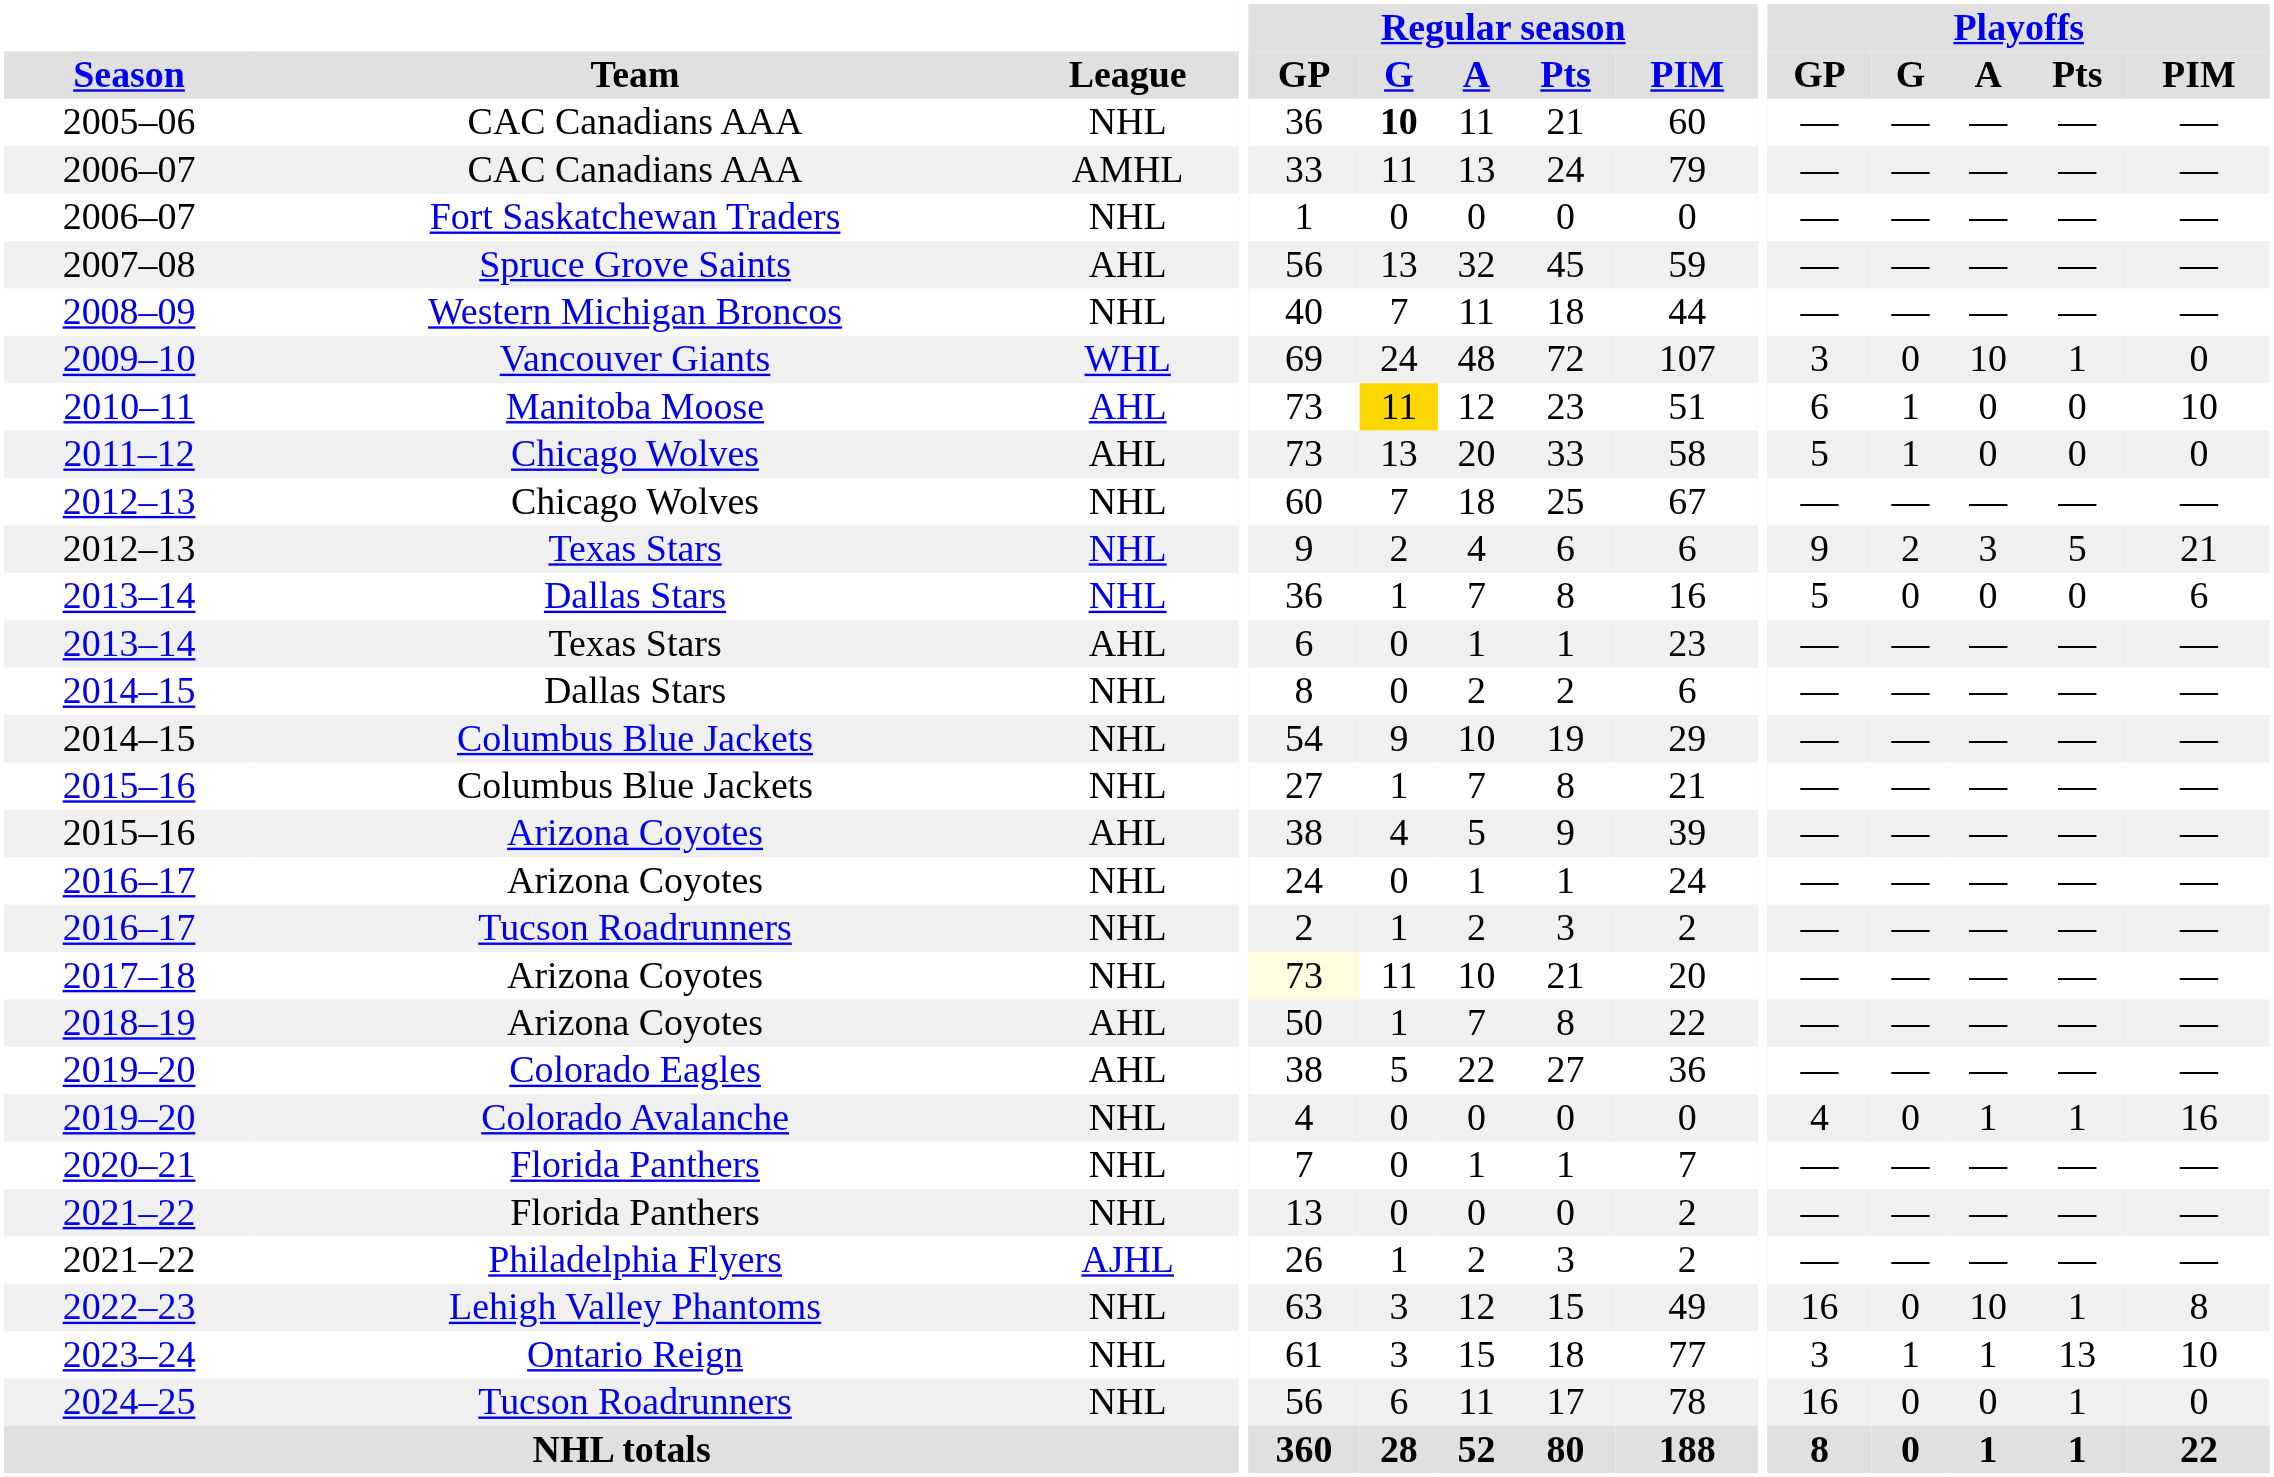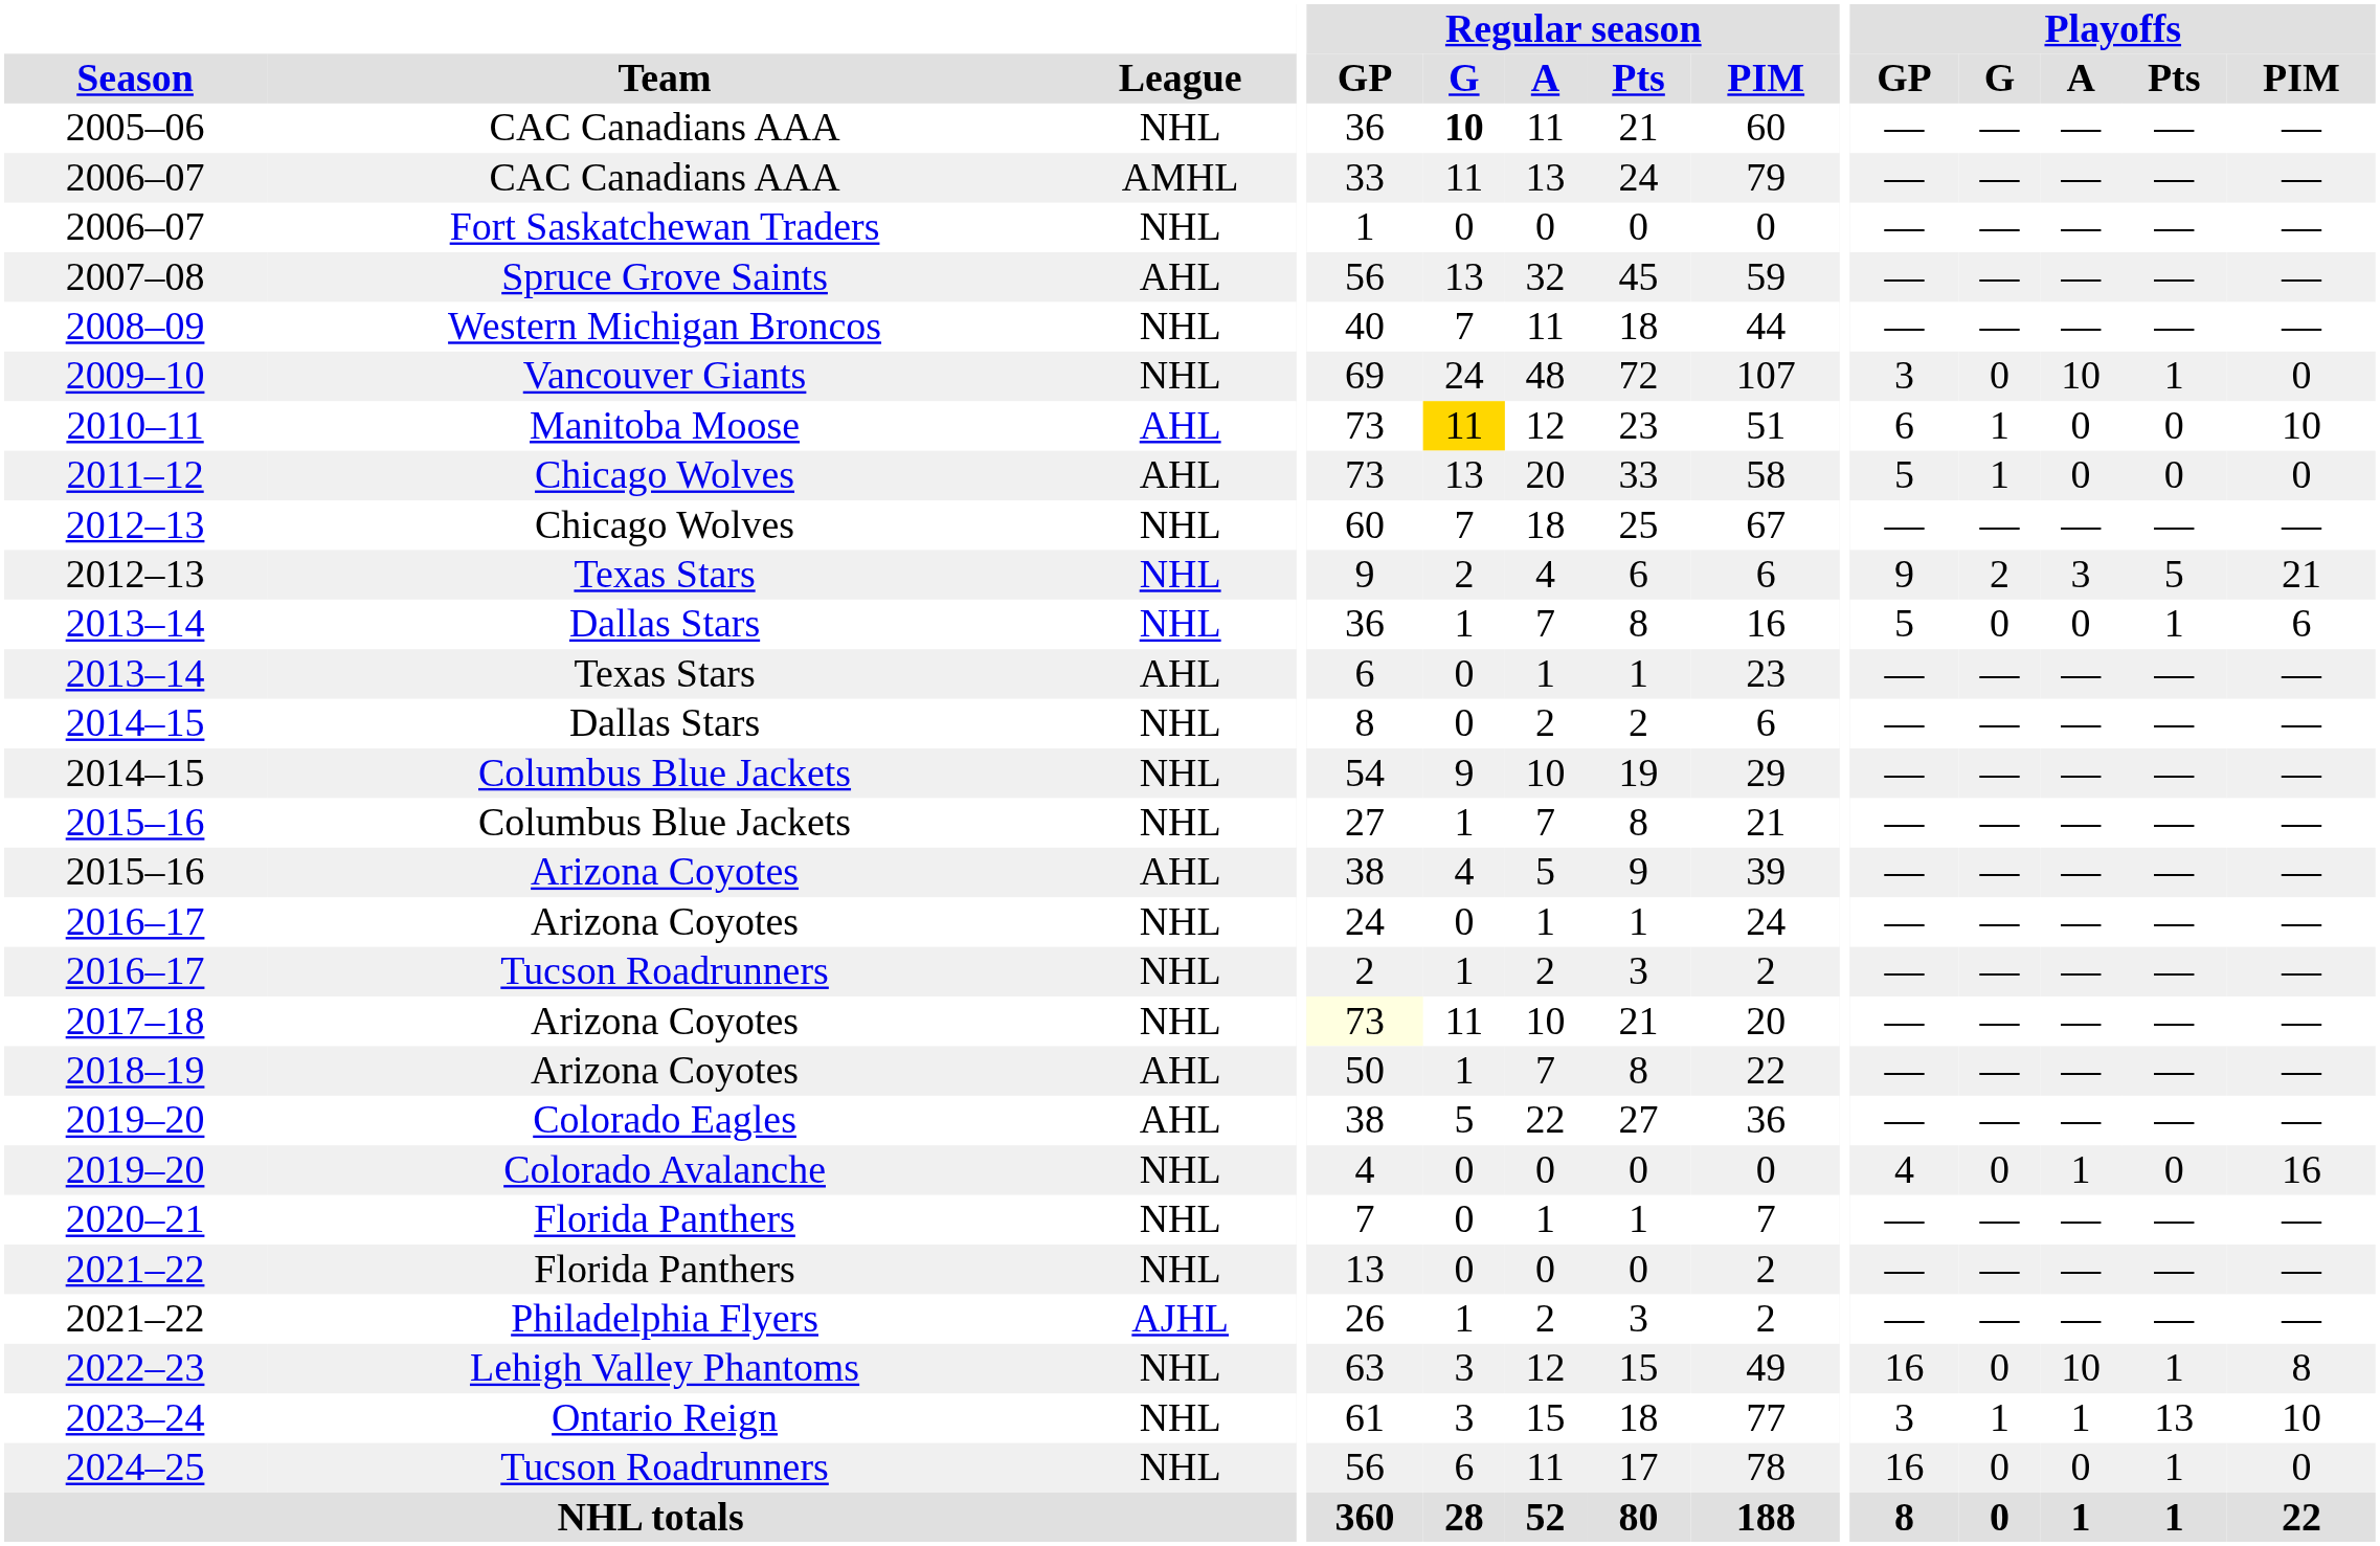2009–10 | League: WHL -> NHL
2013–14 / Dallas Stars | Playoffs / Pts: 0 -> 1
2019–20 / Colorado Avalanche | Playoffs / Pts: 1 -> 0
